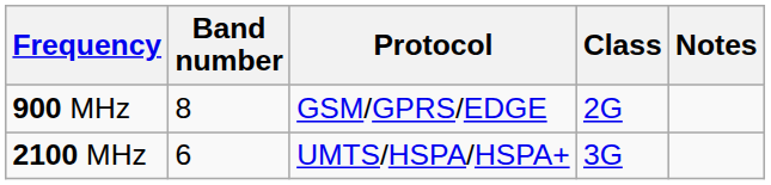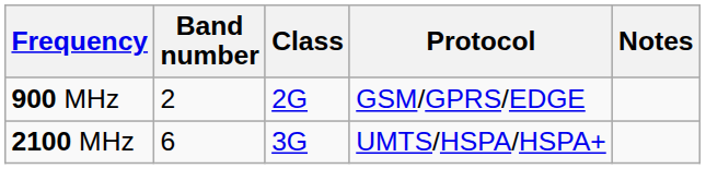columns swapped: Protocol <-> Class
900 MHz | Band number: 8 -> 2
